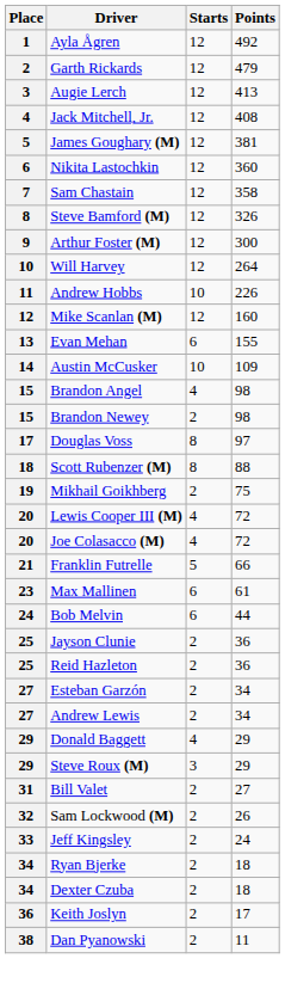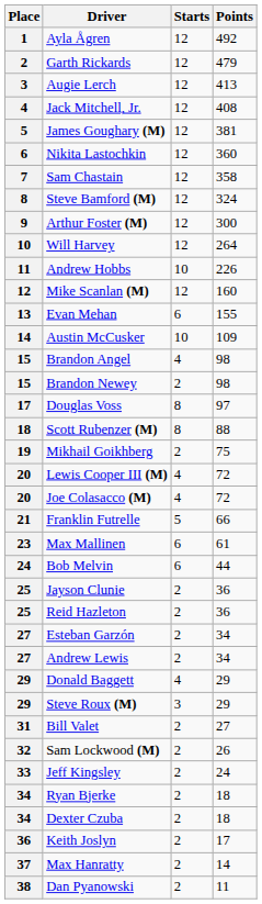Steve Bamford (M) | Points: 326 -> 324
+ row: 37 | Max Hanratty | 2 | 14
